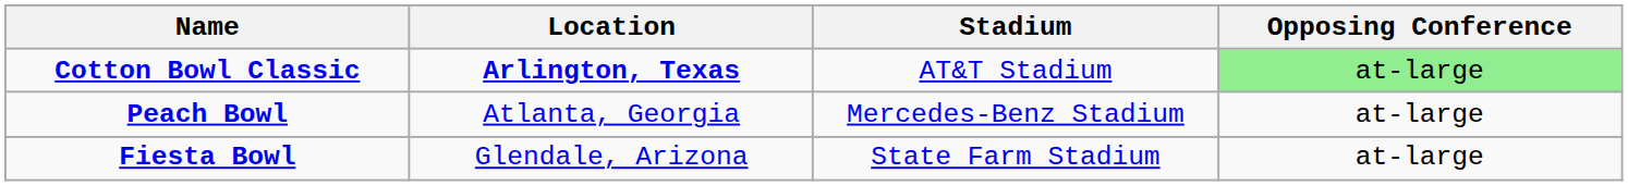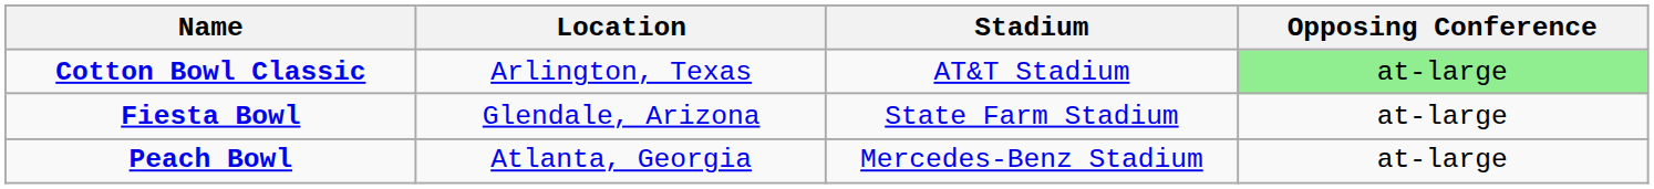Cotton Bowl Classic | Location: bold -> normal
rows swapped: Fiesta Bowl <-> Peach Bowl
